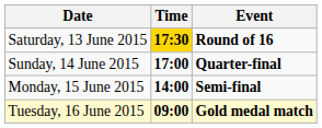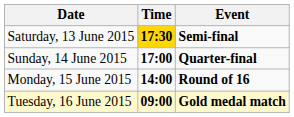Saturday, 13 June 2015 | Event: Round of 16 -> Semi-final
Monday, 15 June 2015 | Event: Semi-final -> Round of 16
